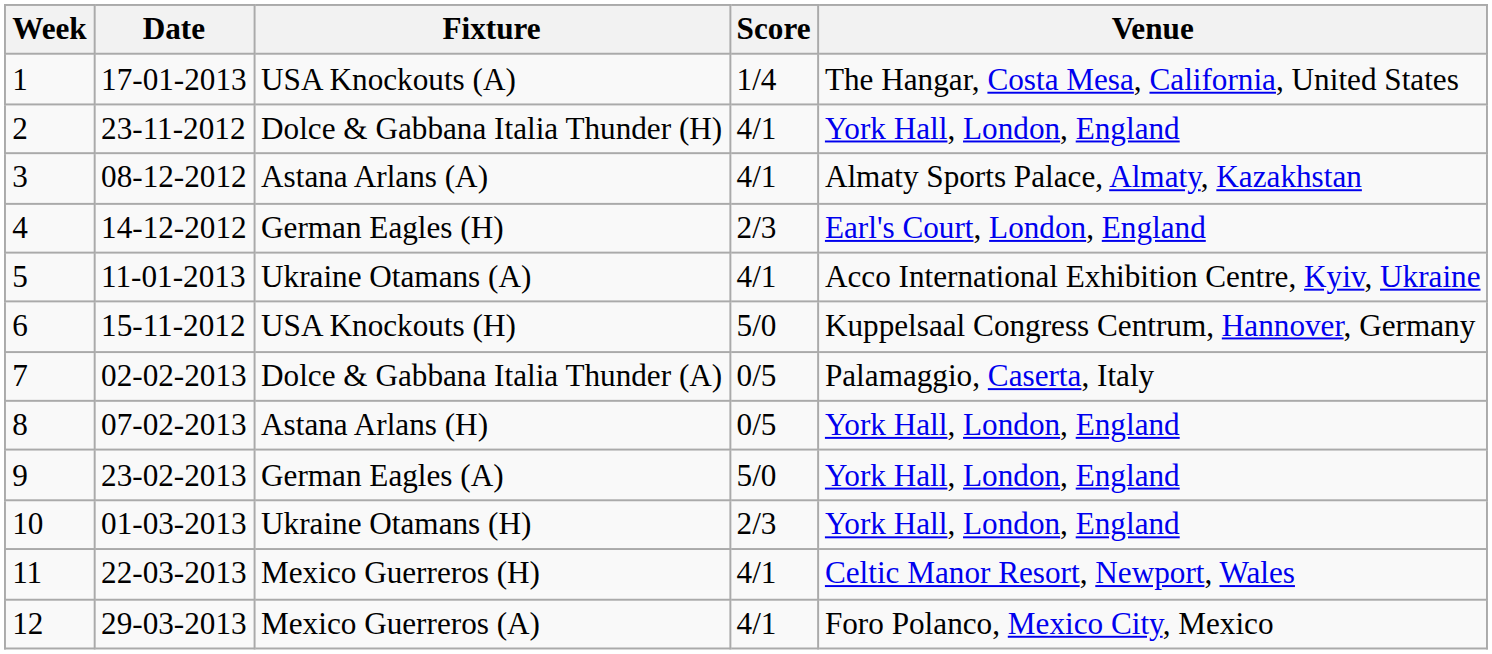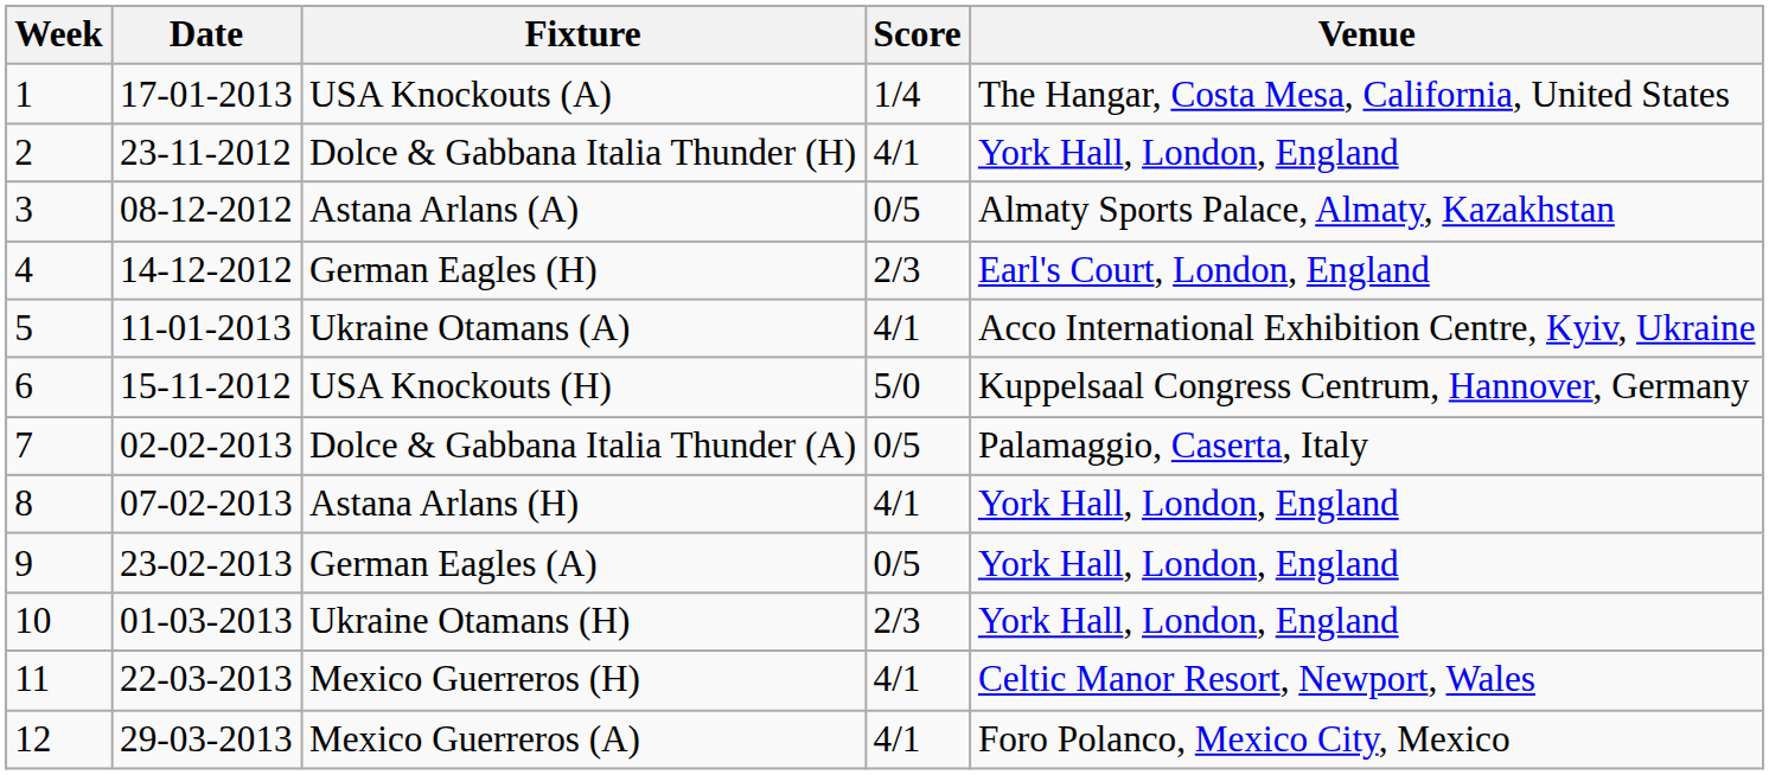Astana Arlans (A) | Score: 4/1 -> 0/5
Astana Arlans (H) | Score: 0/5 -> 4/1
German Eagles (A) | Score: 5/0 -> 0/5
